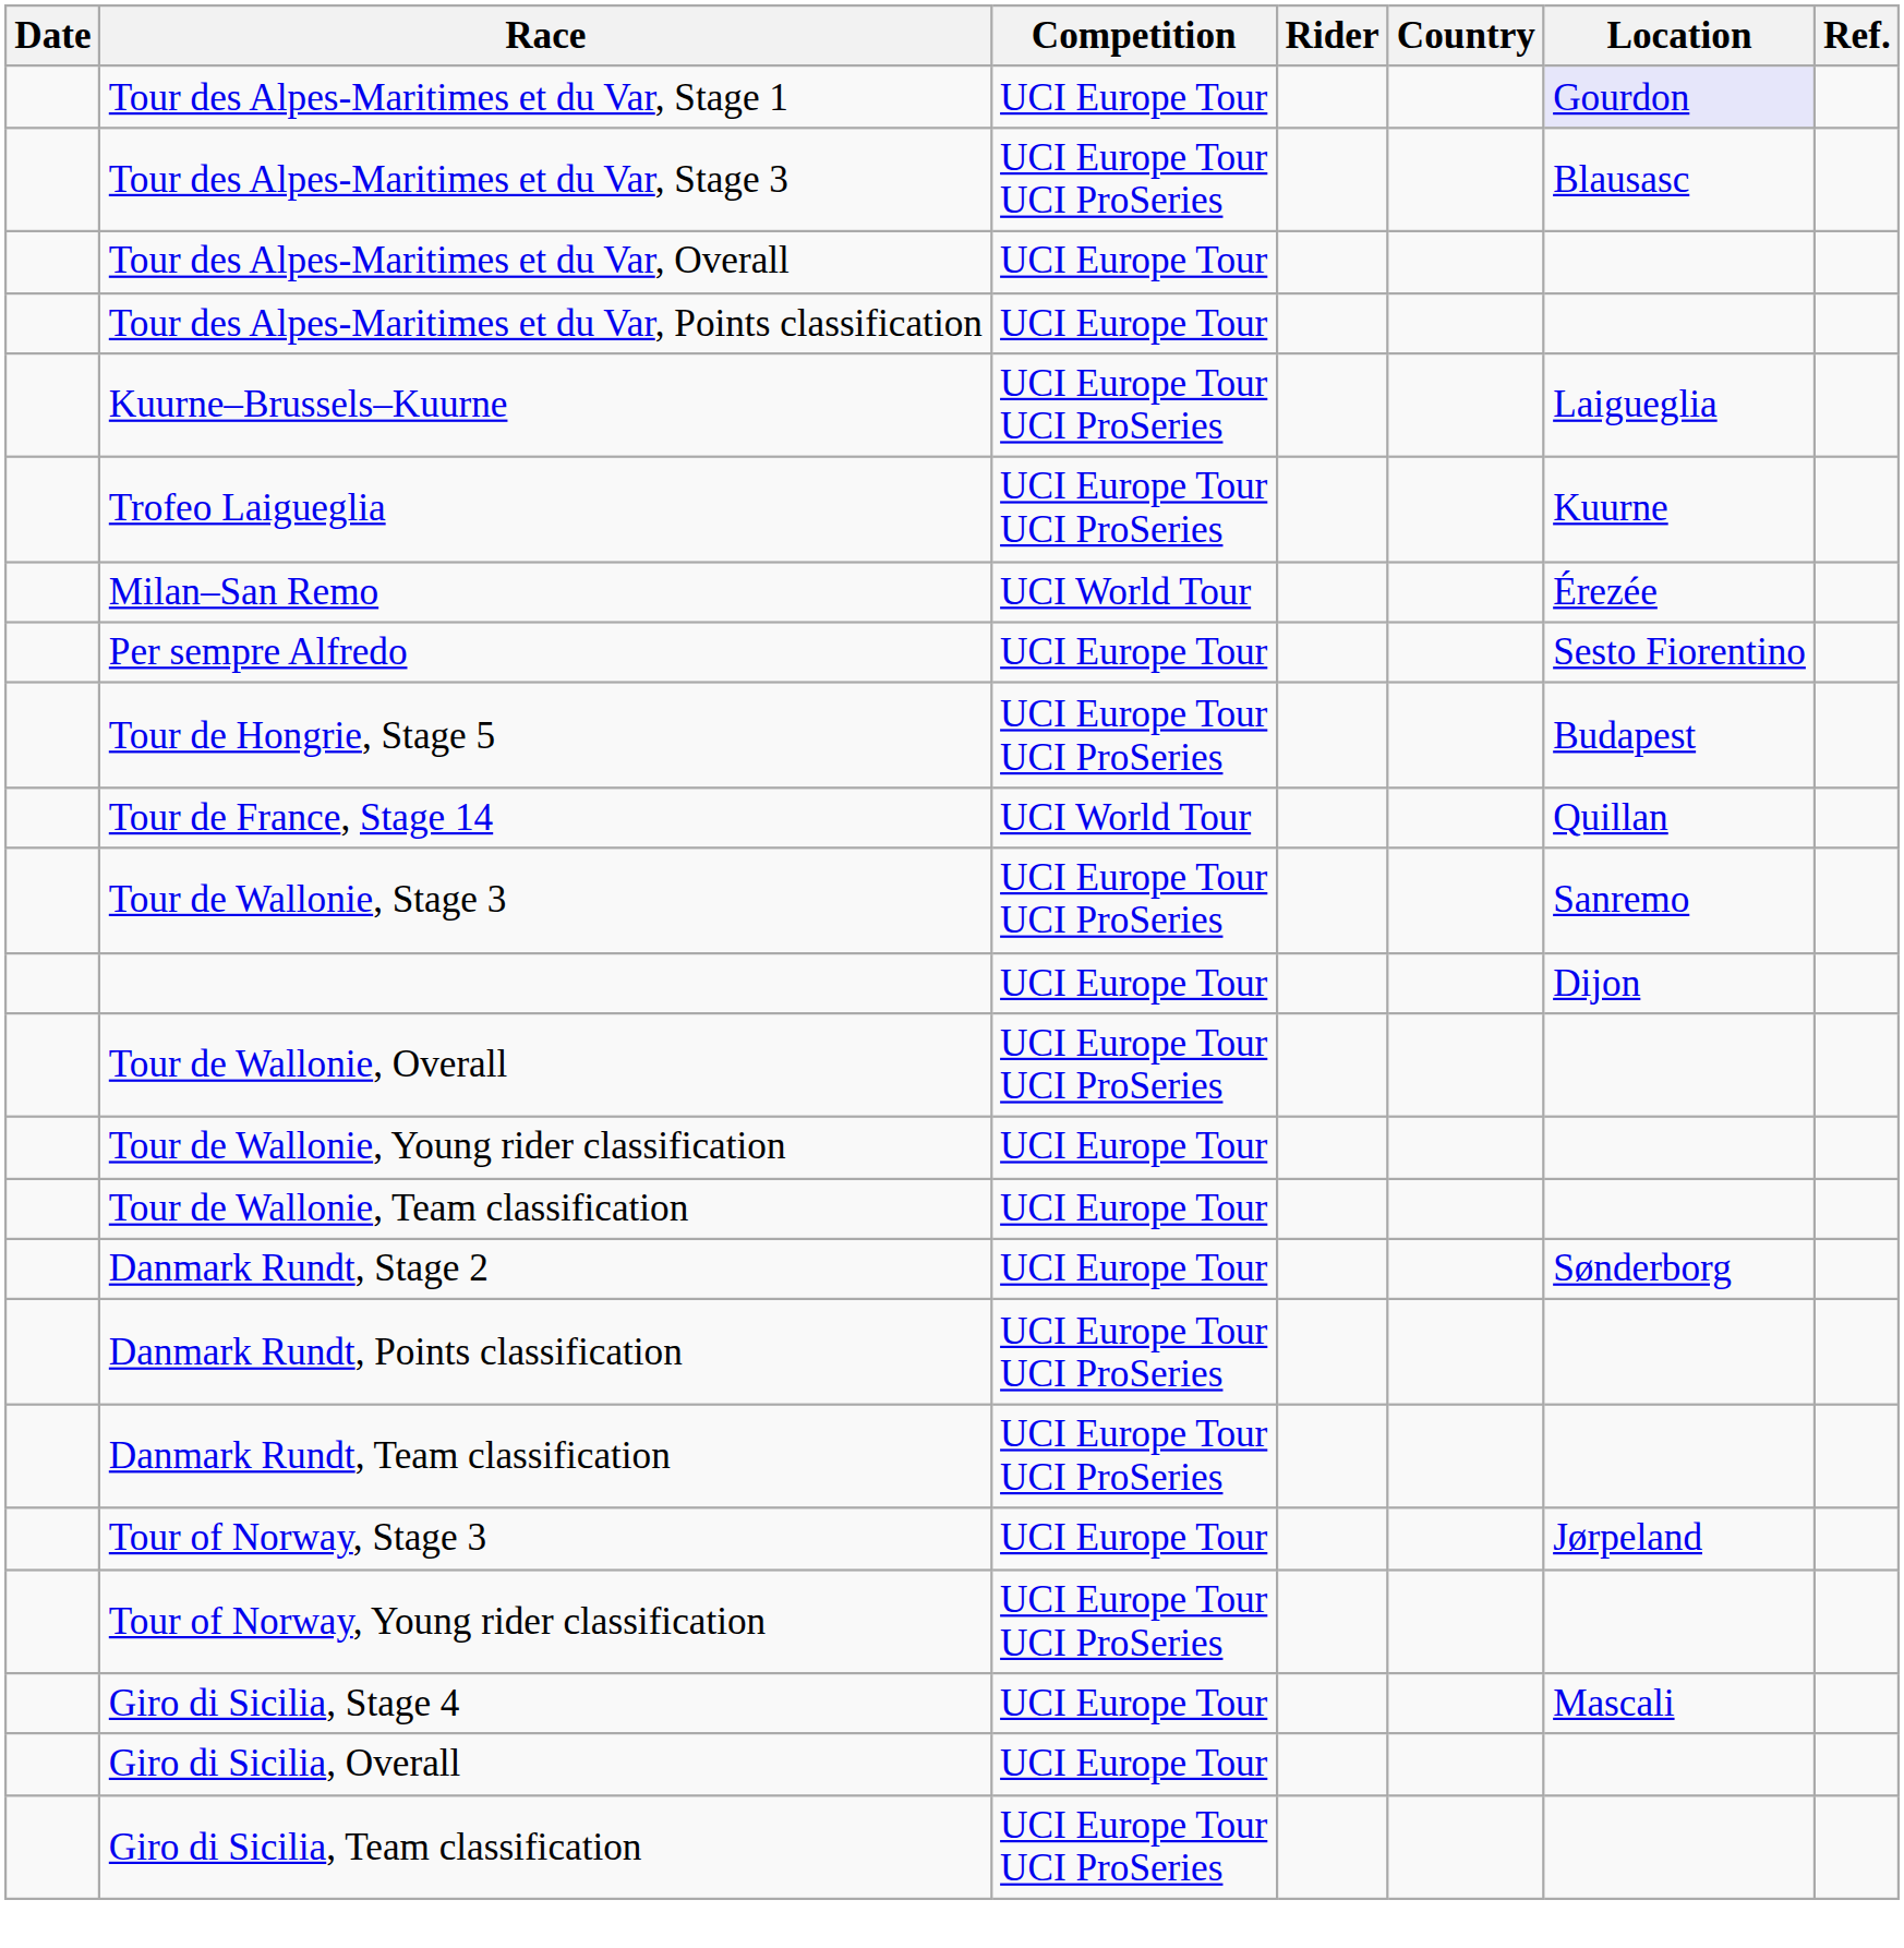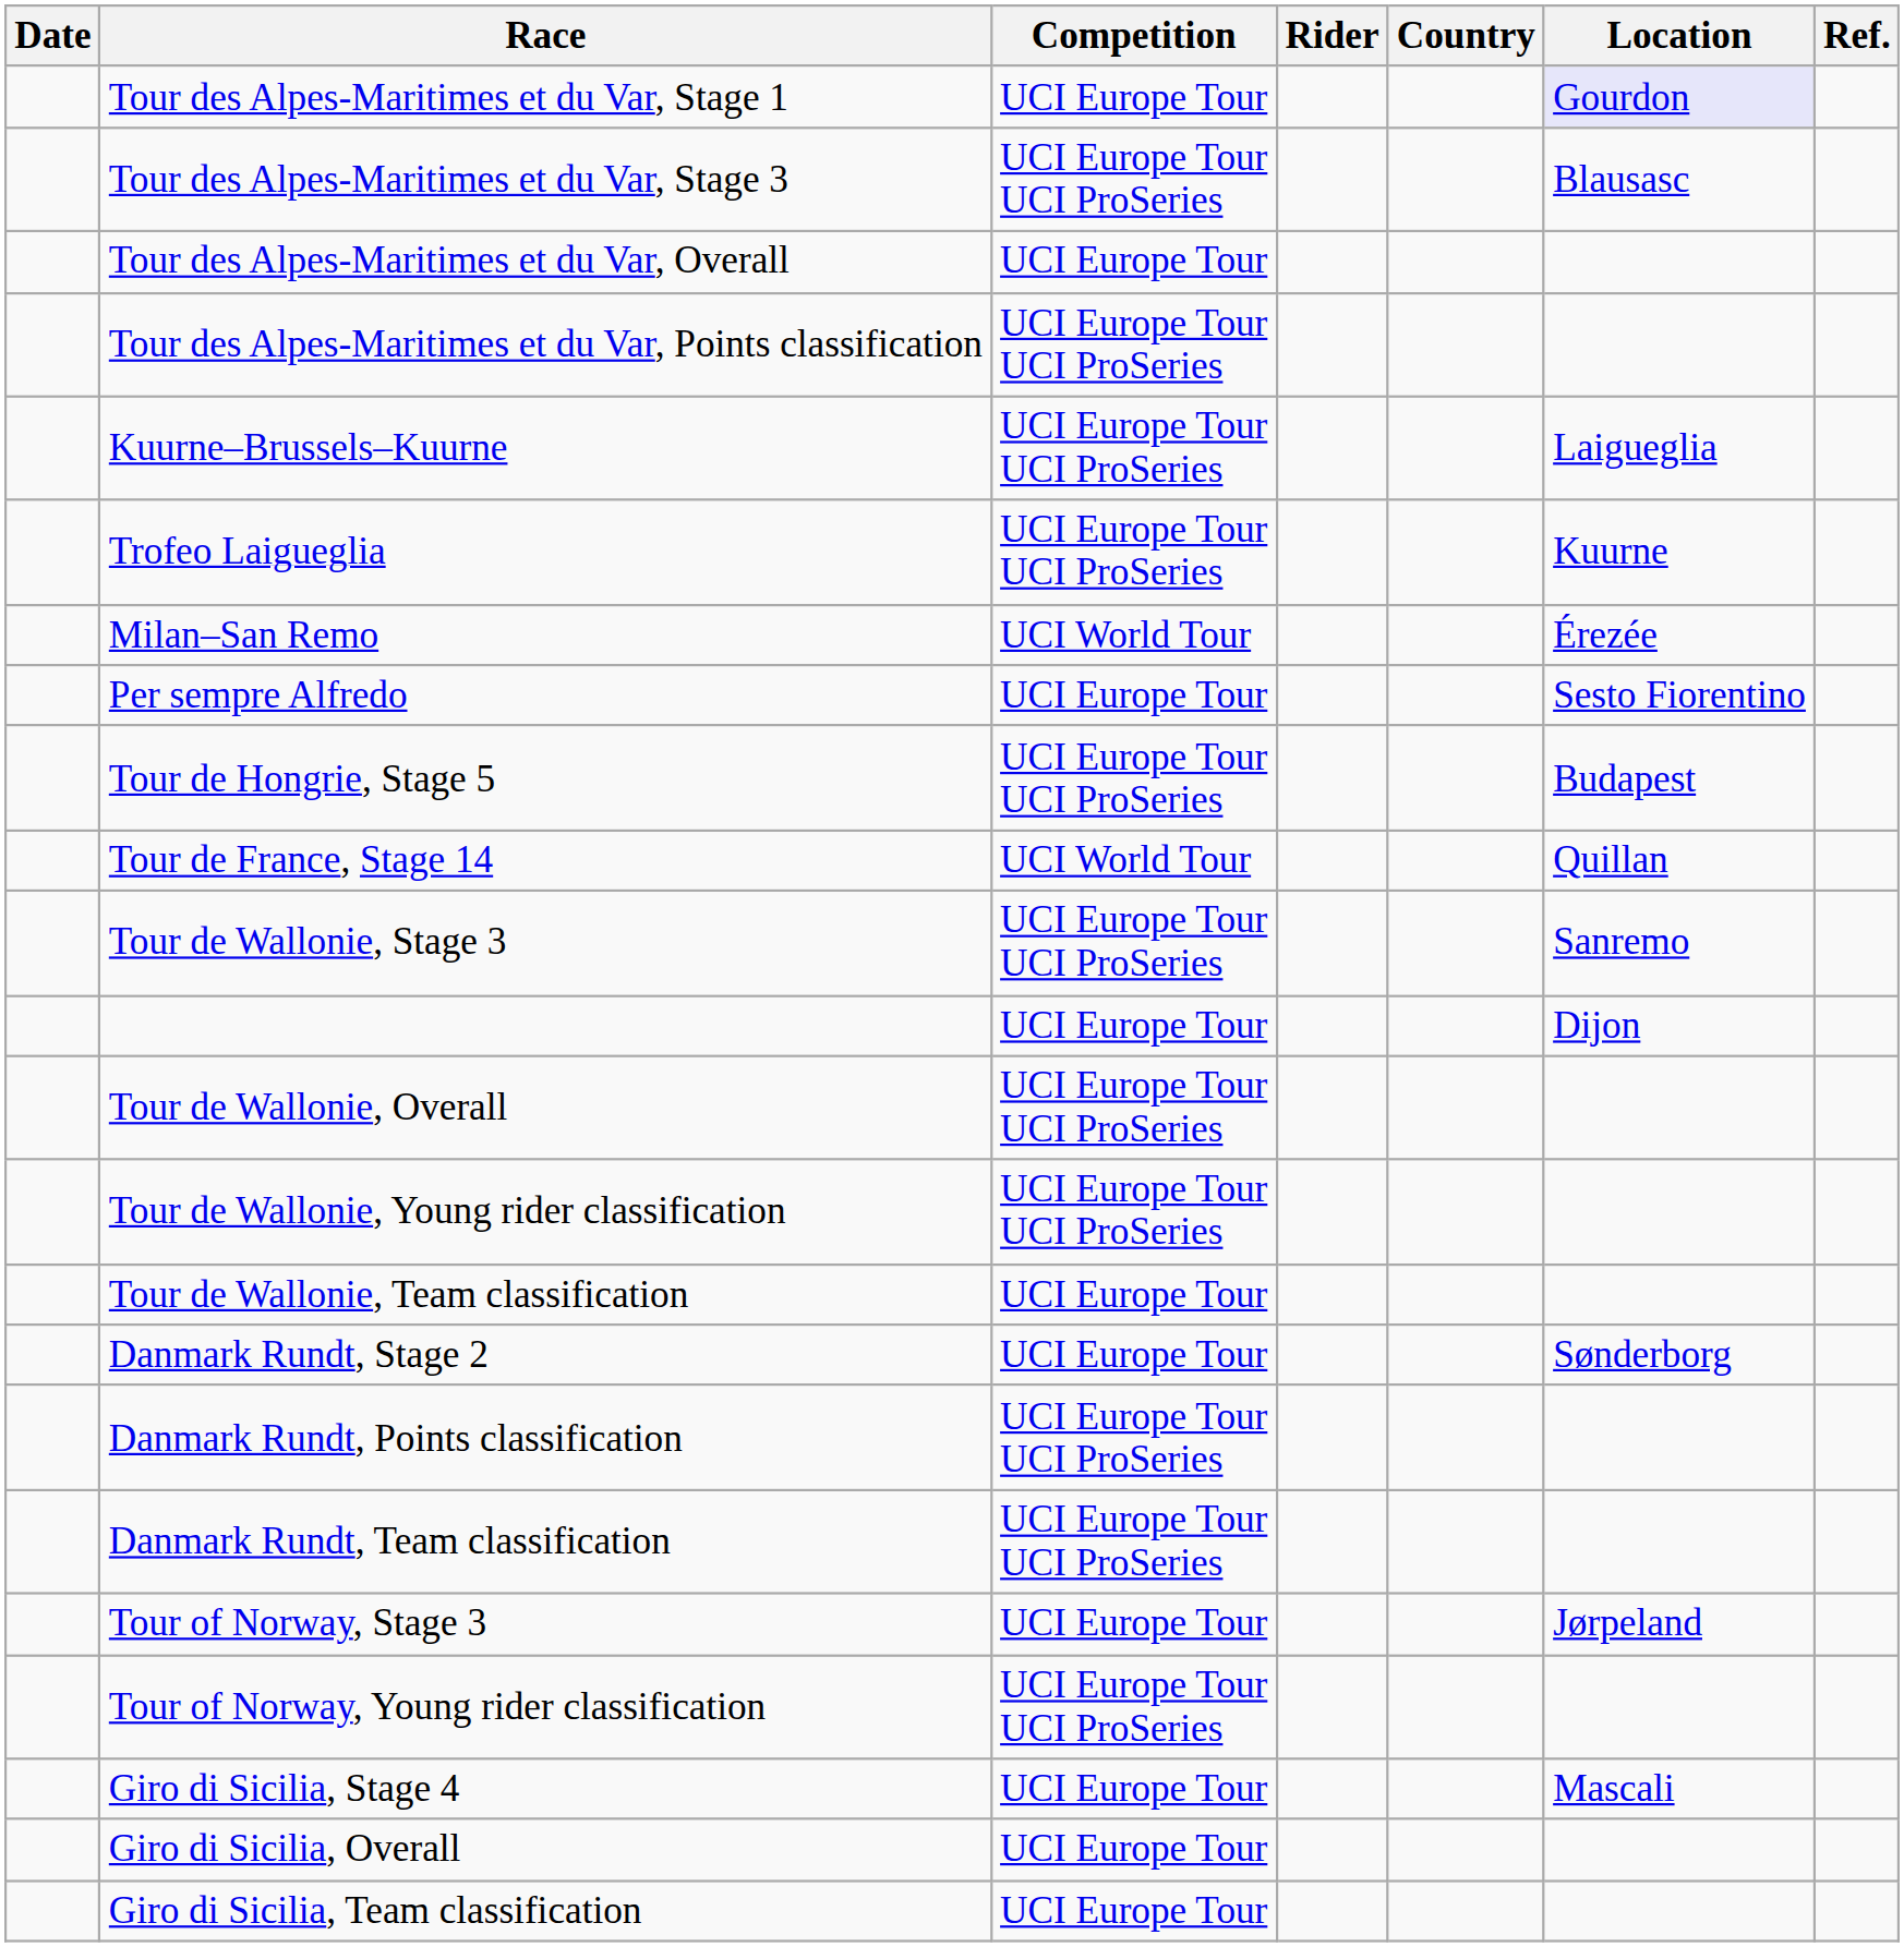Tour des Alpes-Maritimes et du Var, Points classification | Competition: UCI Europe Tour -> UCI Europe Tour UCI ProSeries
Tour de Wallonie, Young rider classification | Competition: UCI Europe Tour -> UCI Europe Tour UCI ProSeries
Giro di Sicilia, Team classification | Competition: UCI Europe Tour UCI ProSeries -> UCI Europe Tour
